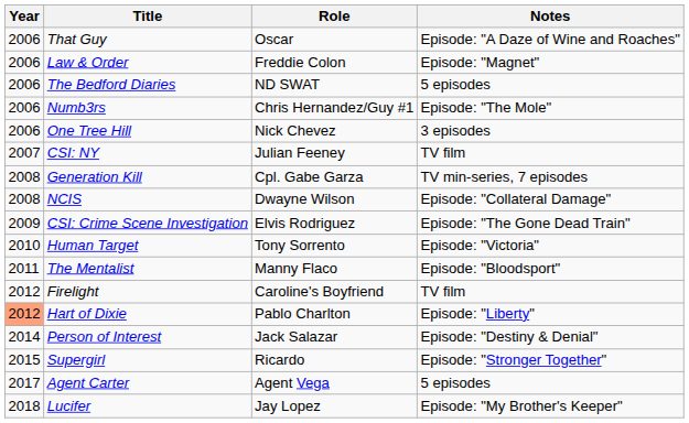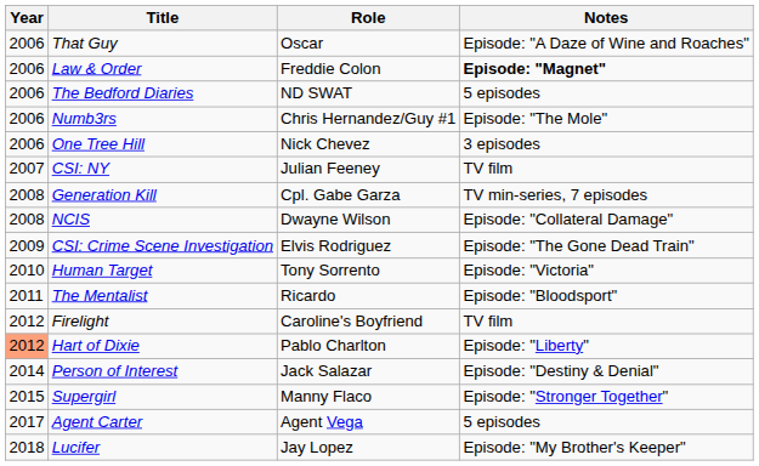Law & Order | Notes: normal -> bold
The Mentalist | Role: Manny Flaco -> Ricardo
Supergirl | Role: Ricardo -> Manny Flaco
